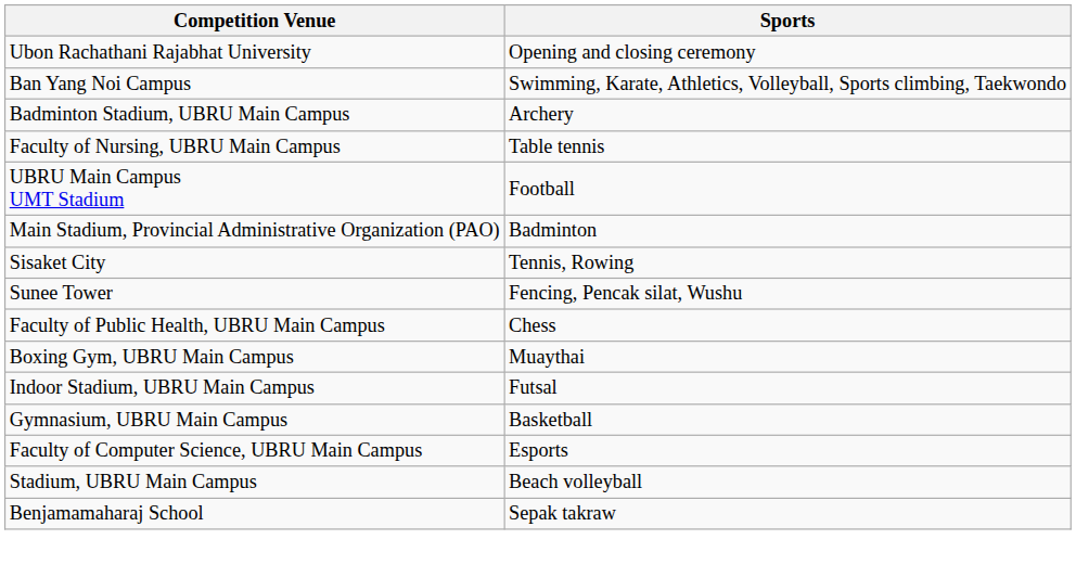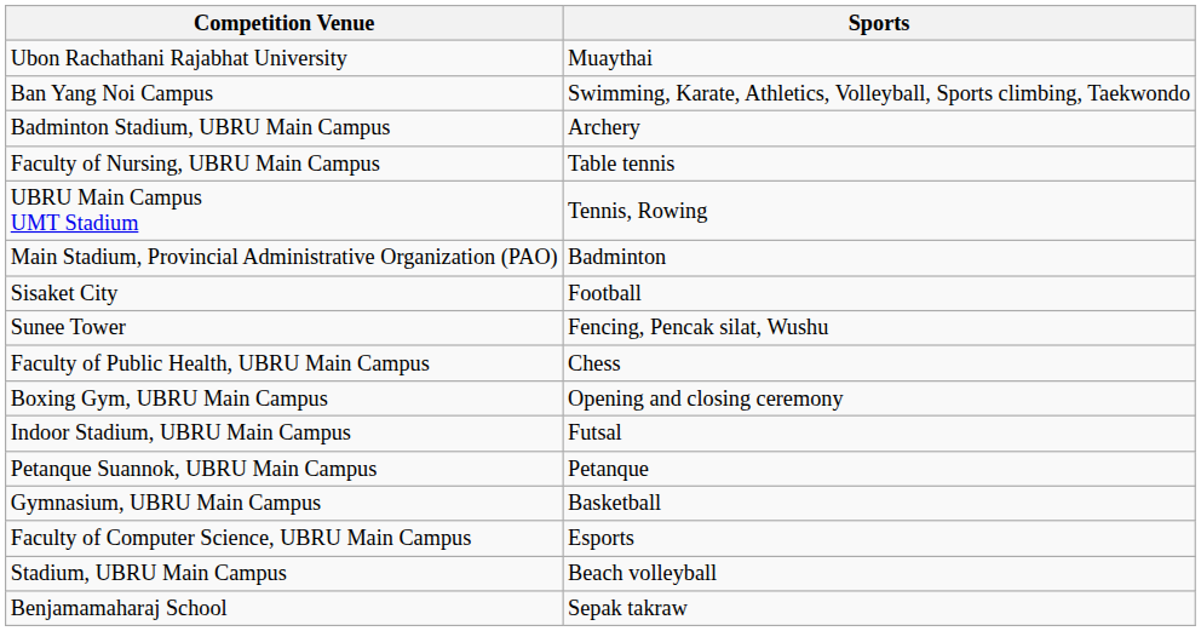Ubon Rachathani Rajabhat University | Sports: Opening and closing ceremony -> Muaythai
UBRU Main Campus UMT Stadium | Sports: Football -> Tennis, Rowing
Sisaket City | Sports: Tennis, Rowing -> Football
Boxing Gym, UBRU Main Campus | Sports: Muaythai -> Opening and closing ceremony
+ row: Petanque Suannok, UBRU Main Campus | Petanque
